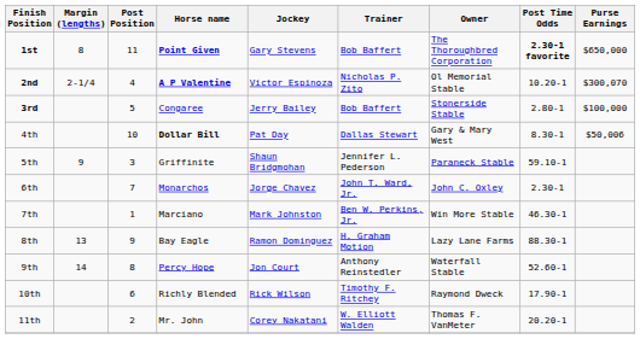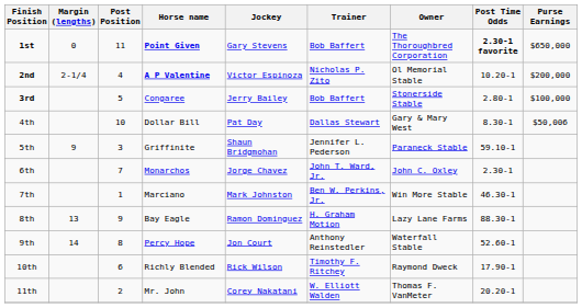1st | Margin (lengths): 8 -> 0
2nd | Purse Earnings: $300,070 -> $200,000
4th | Horse name: bold -> normal
